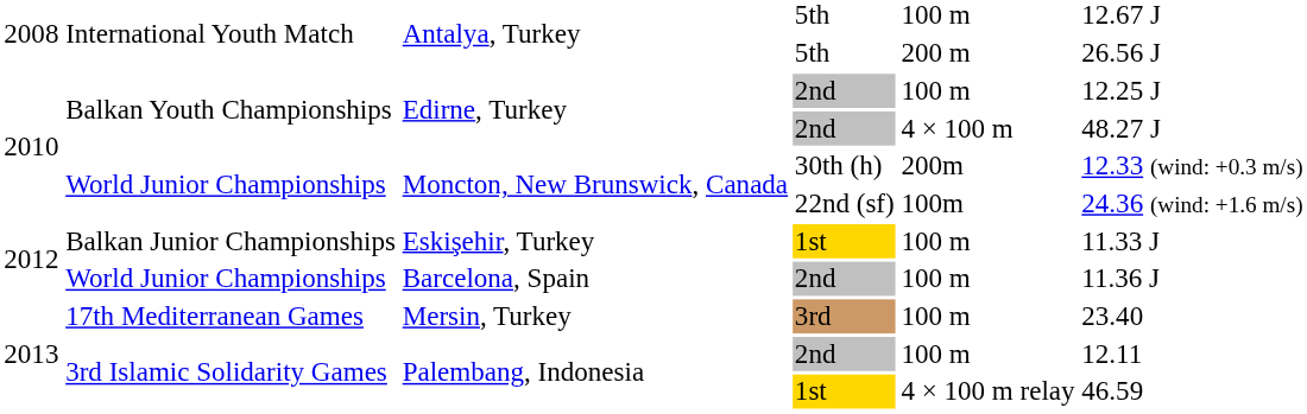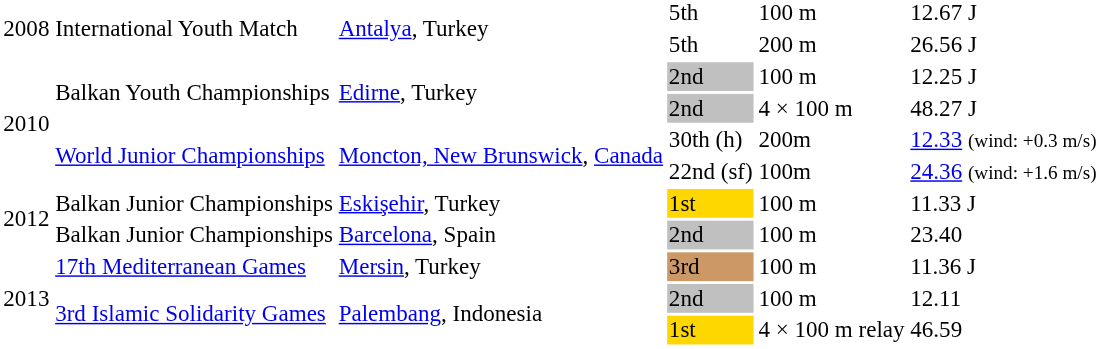Barcelona, Spain | column 2: World Junior Championships -> Balkan Junior Championships
Barcelona, Spain | column 6: 11.36 J -> 23.40
Mersin, Turkey | column 6: 23.40 -> 11.36 J
